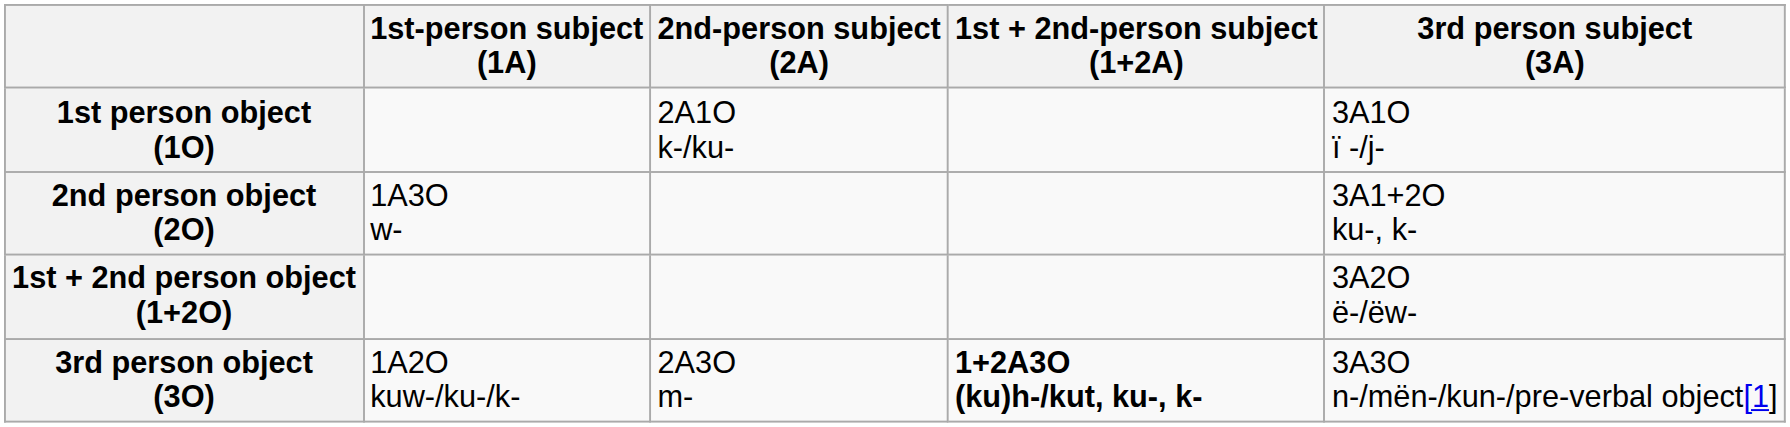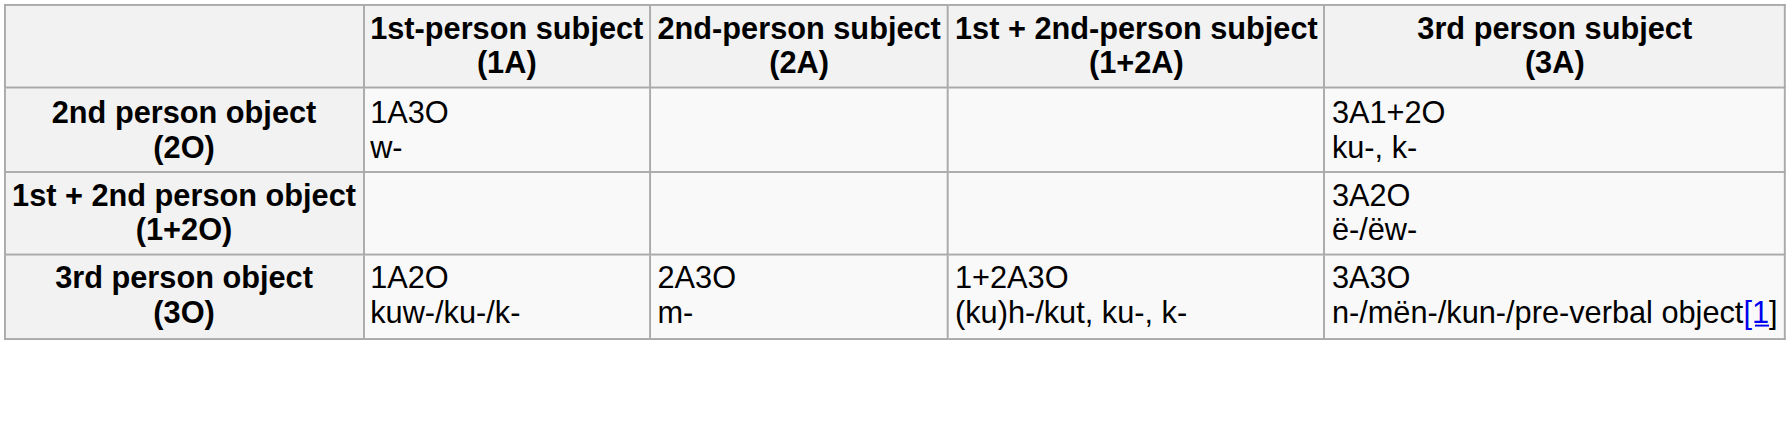- row: 1st person object (1O) | 2A1O k-/ku- | 3A1O ï -/j-
3rd person object (3O) | 1st + 2nd-person subject (1+2A): bold -> normal
